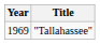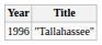"Tallahassee" | Year: 1969 -> 1996
